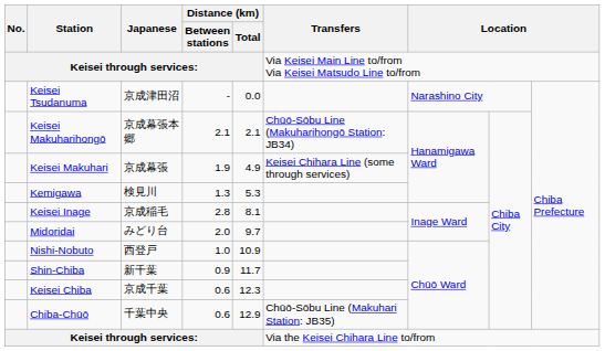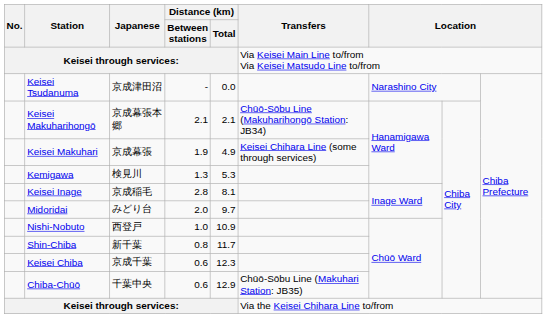Shin-Chiba | Distance (km) / Between stations: 0.9 -> 0.8
